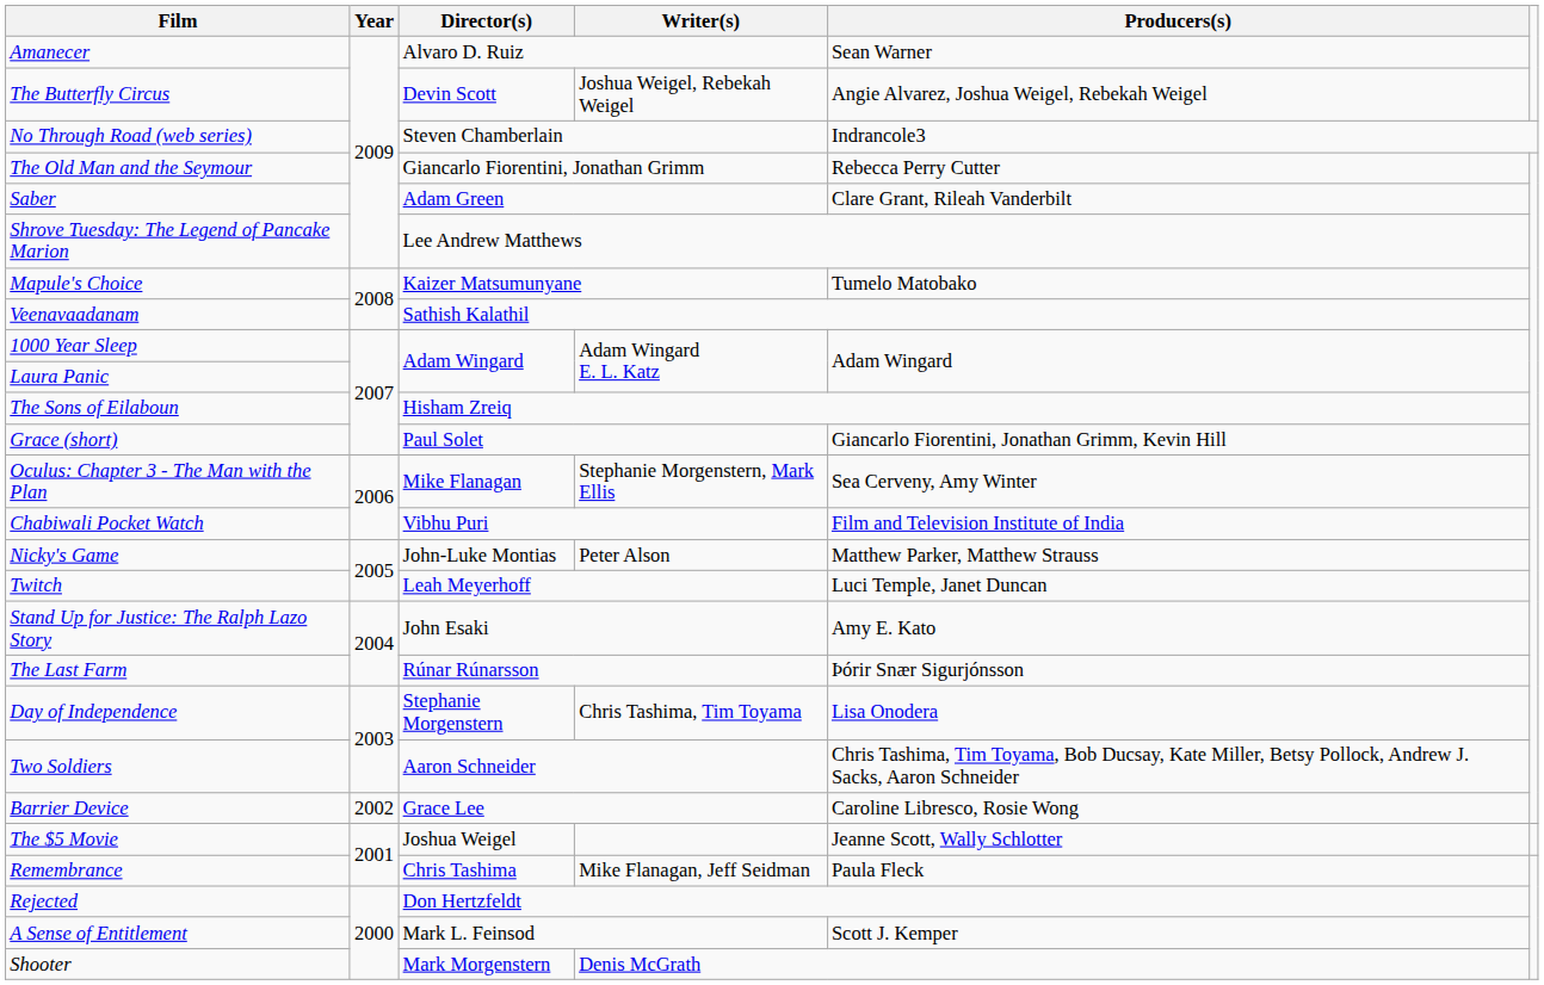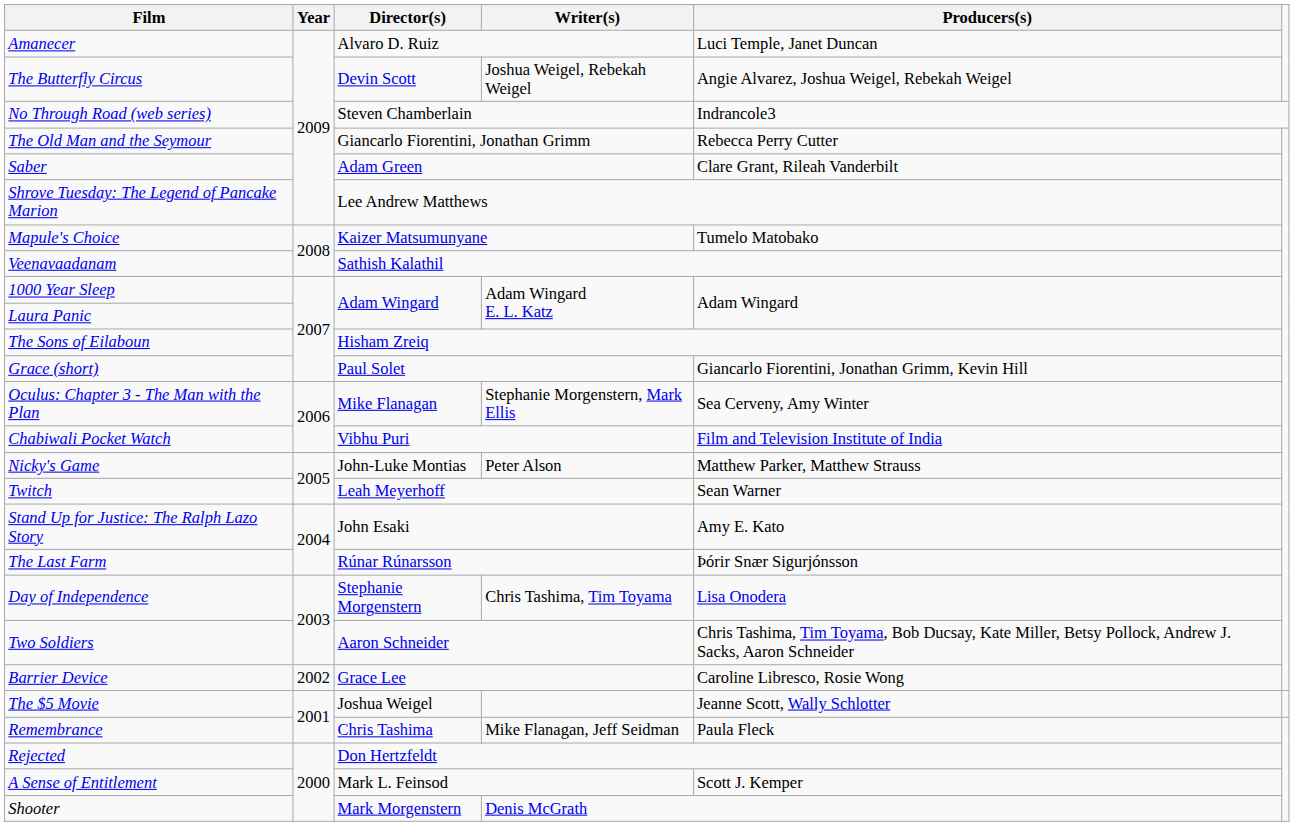Amanecer | Producers(s): Sean Warner -> Luci Temple, Janet Duncan
Twitch | Producers(s): Luci Temple, Janet Duncan -> Sean Warner
